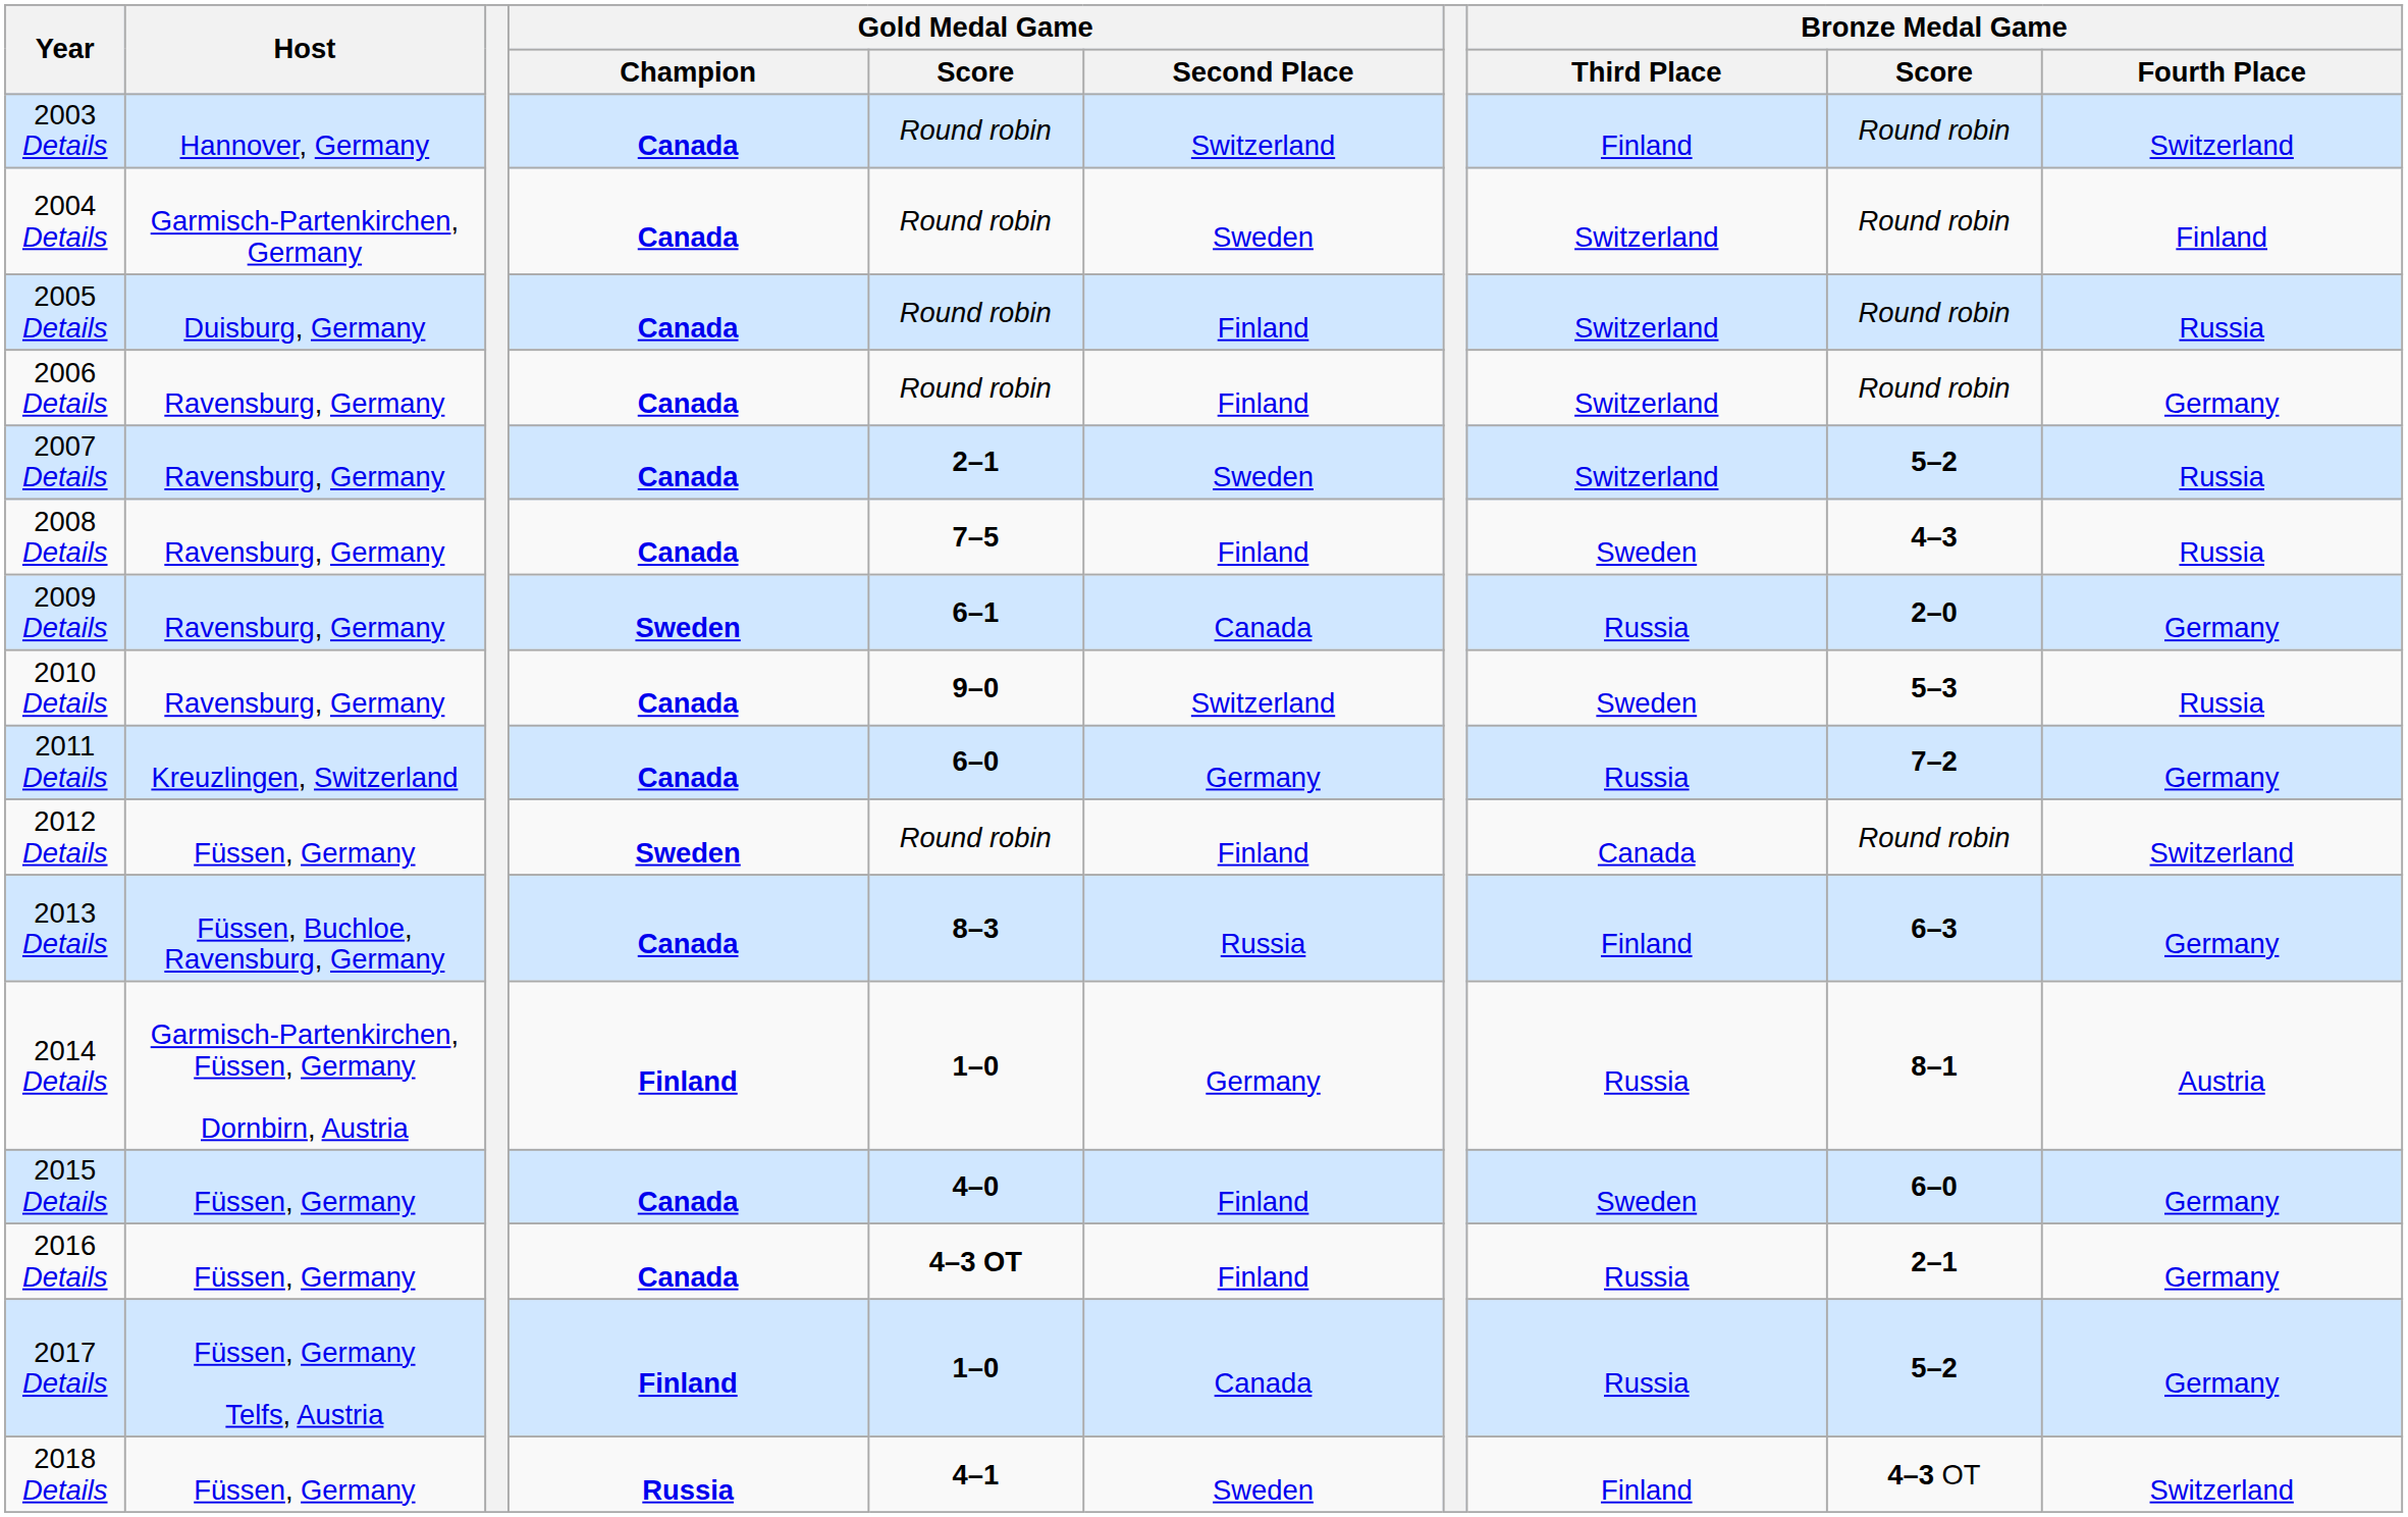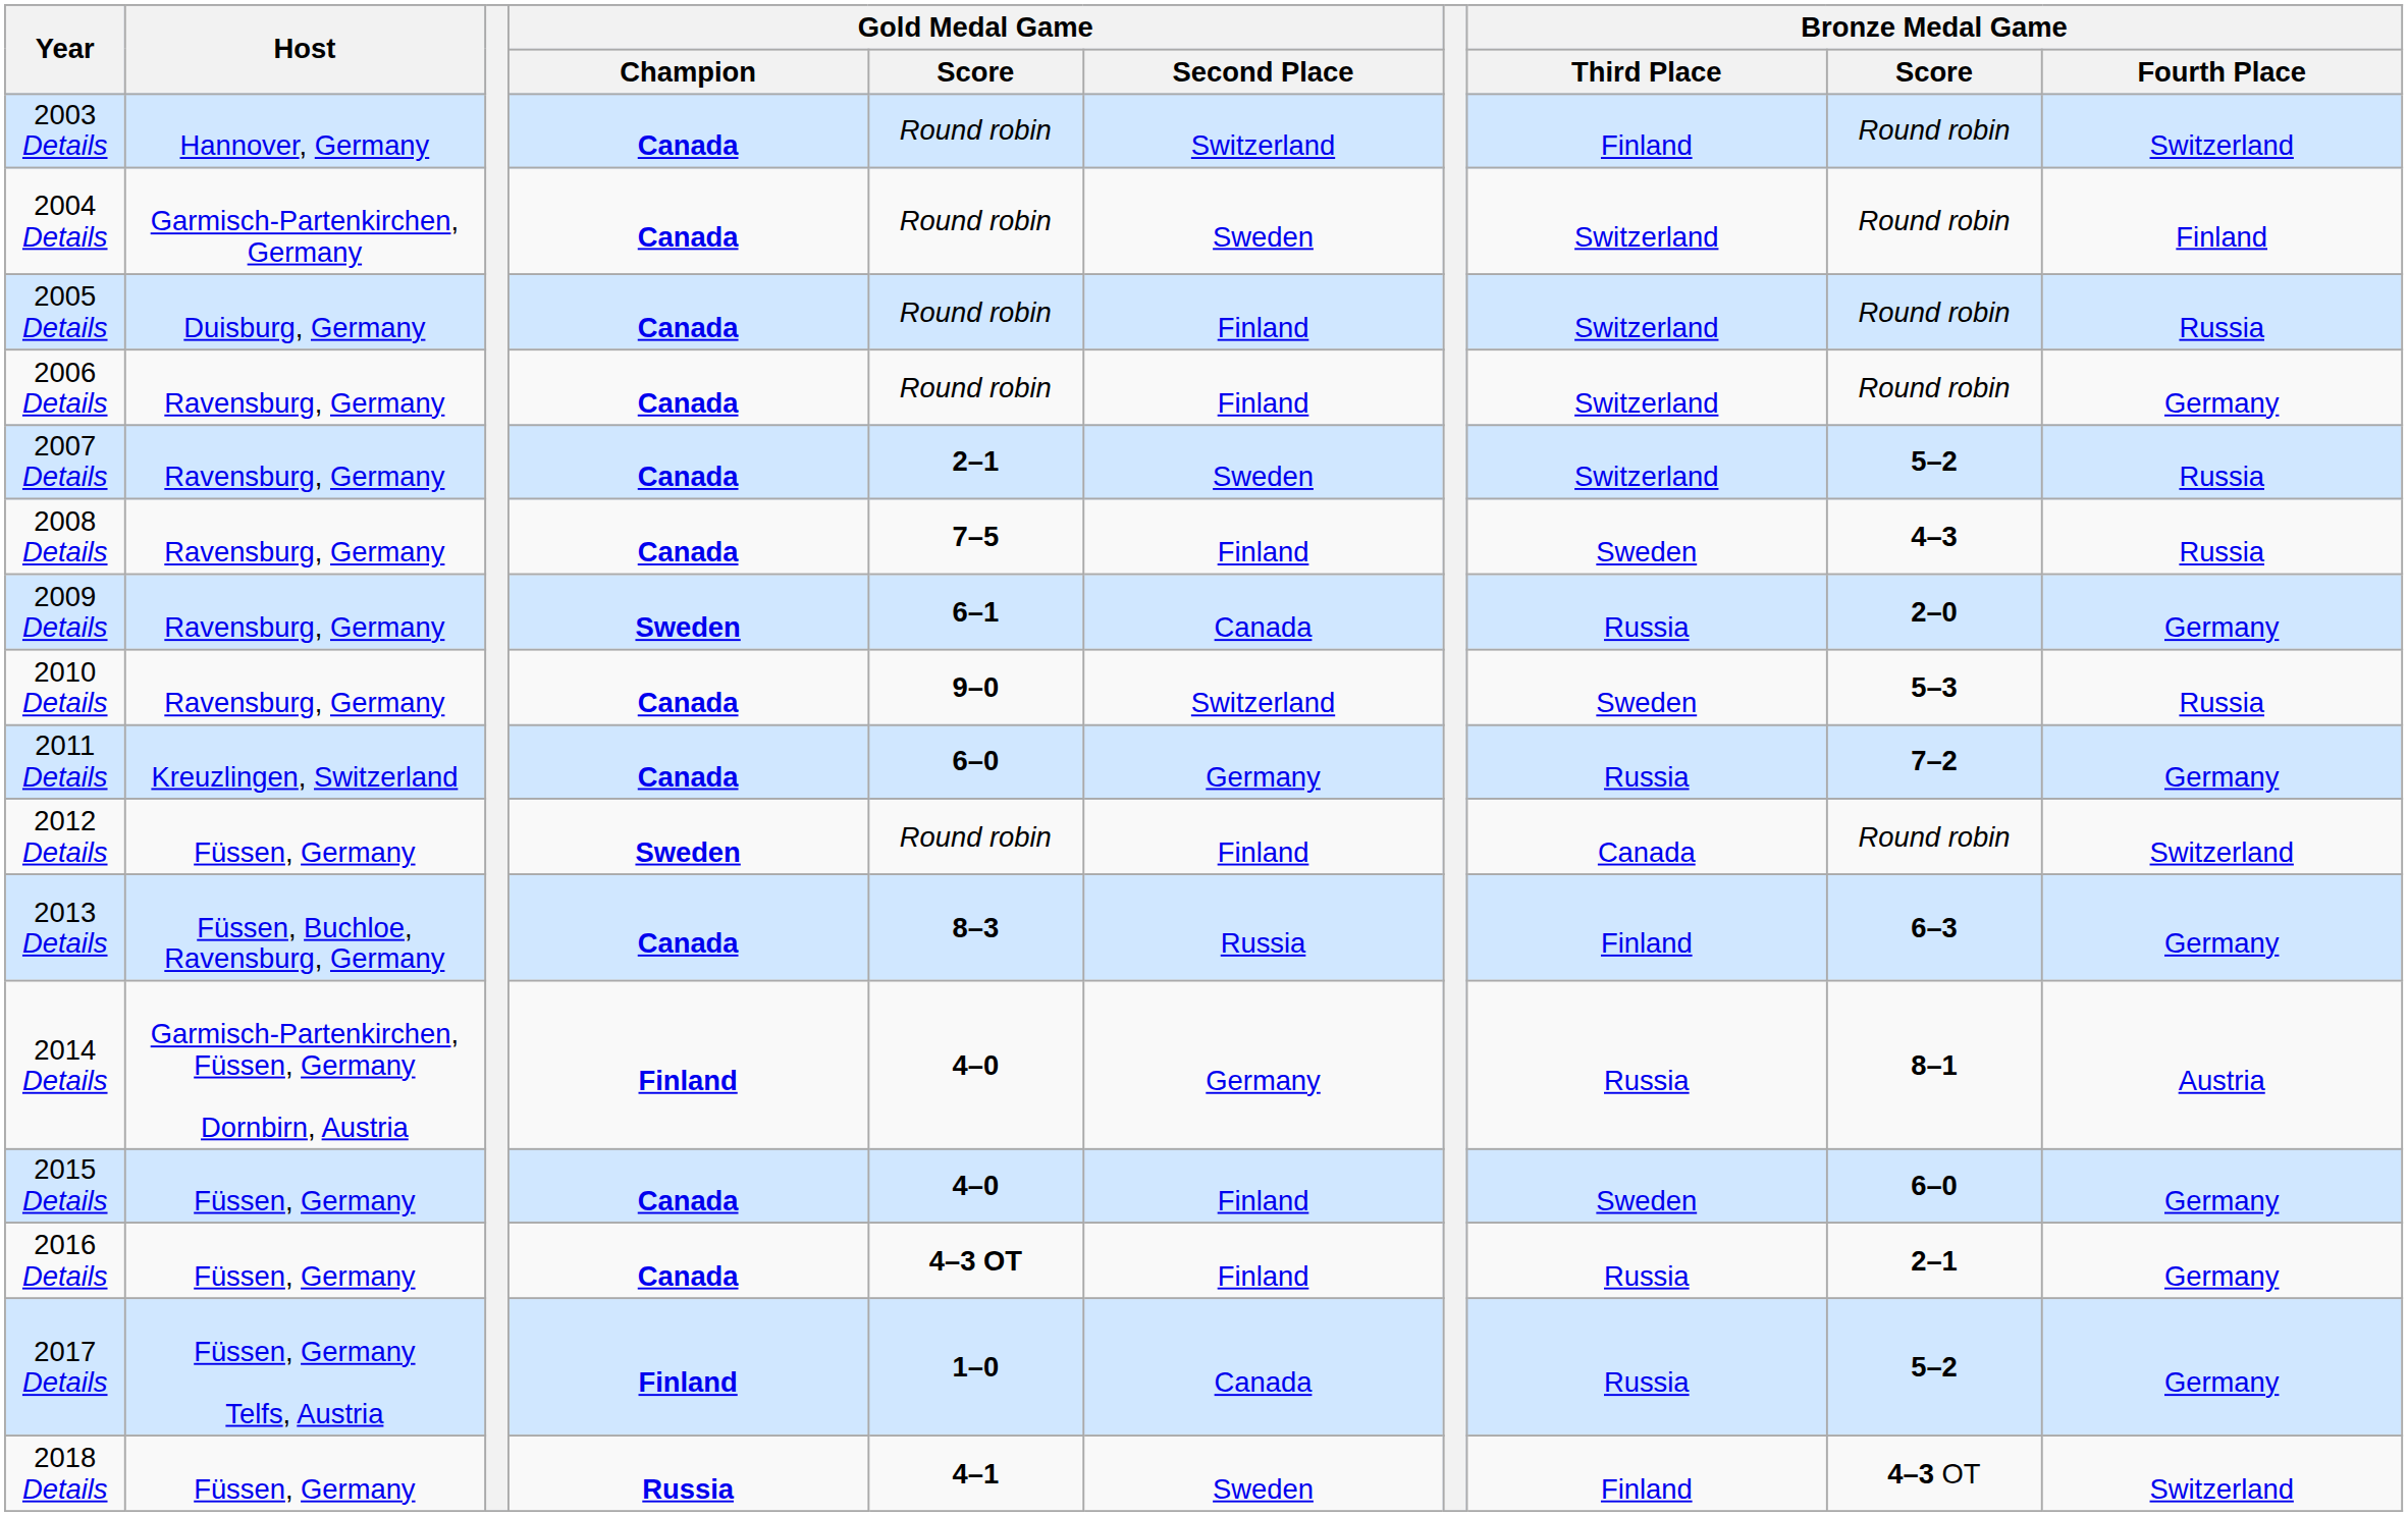2014 Details | Gold Medal Game / Score: 1–0 -> 4–0
